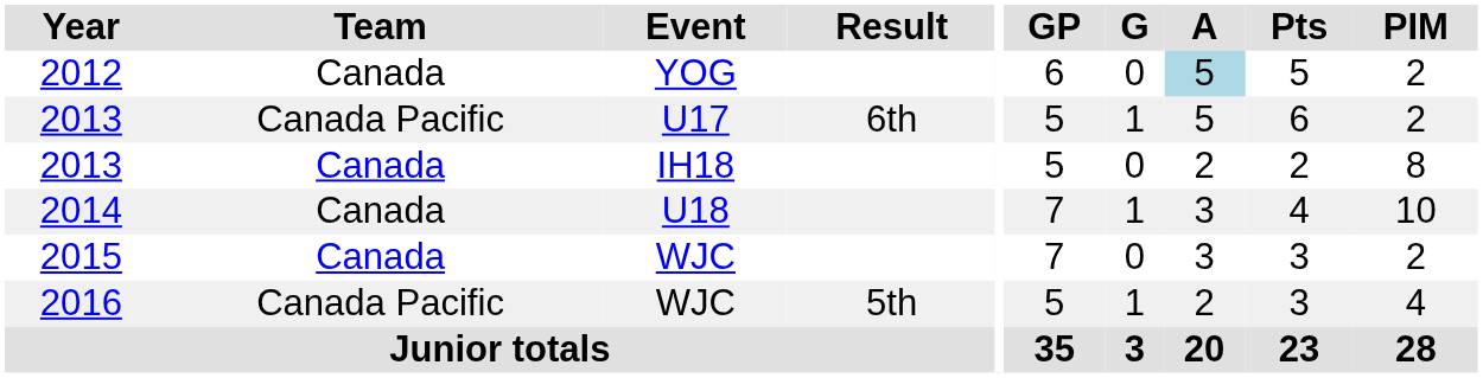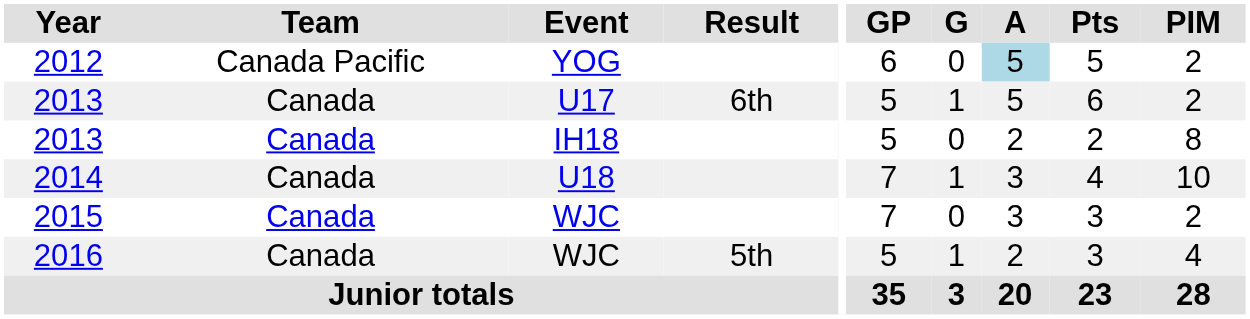2012 | Team: Canada -> Canada Pacific
2013 / U17 | Team: Canada Pacific -> Canada
2016 | Team: Canada Pacific -> Canada
